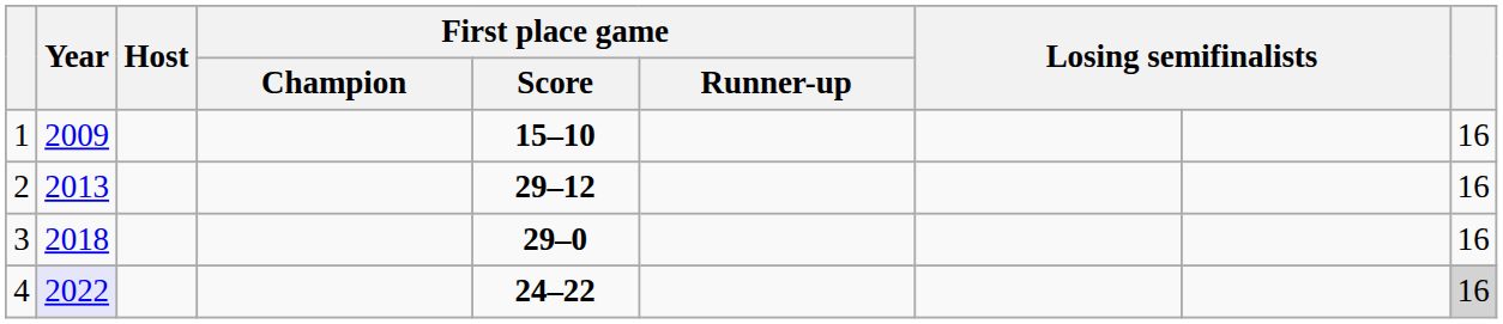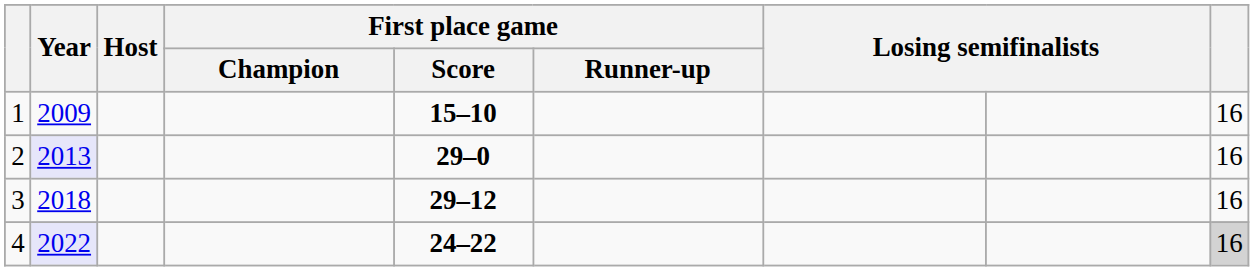2 | Year: no background -> lavender background
2 | First place game / Score: 29–12 -> 29–0
3 | First place game / Score: 29–0 -> 29–12
